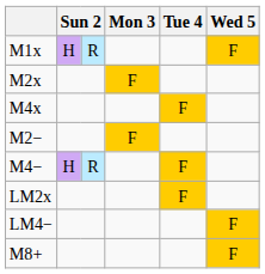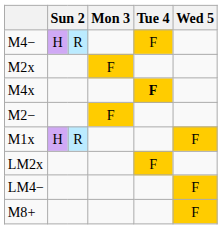rows swapped: M1x <-> M4−
M4x | Tue 4: normal -> bold
